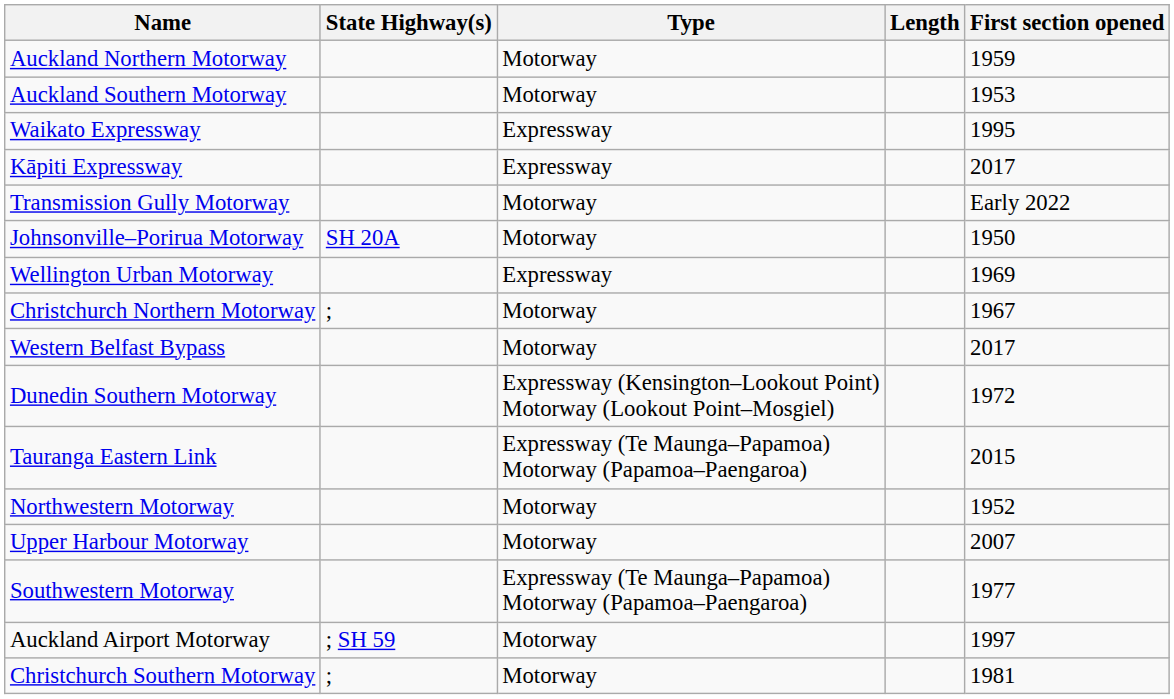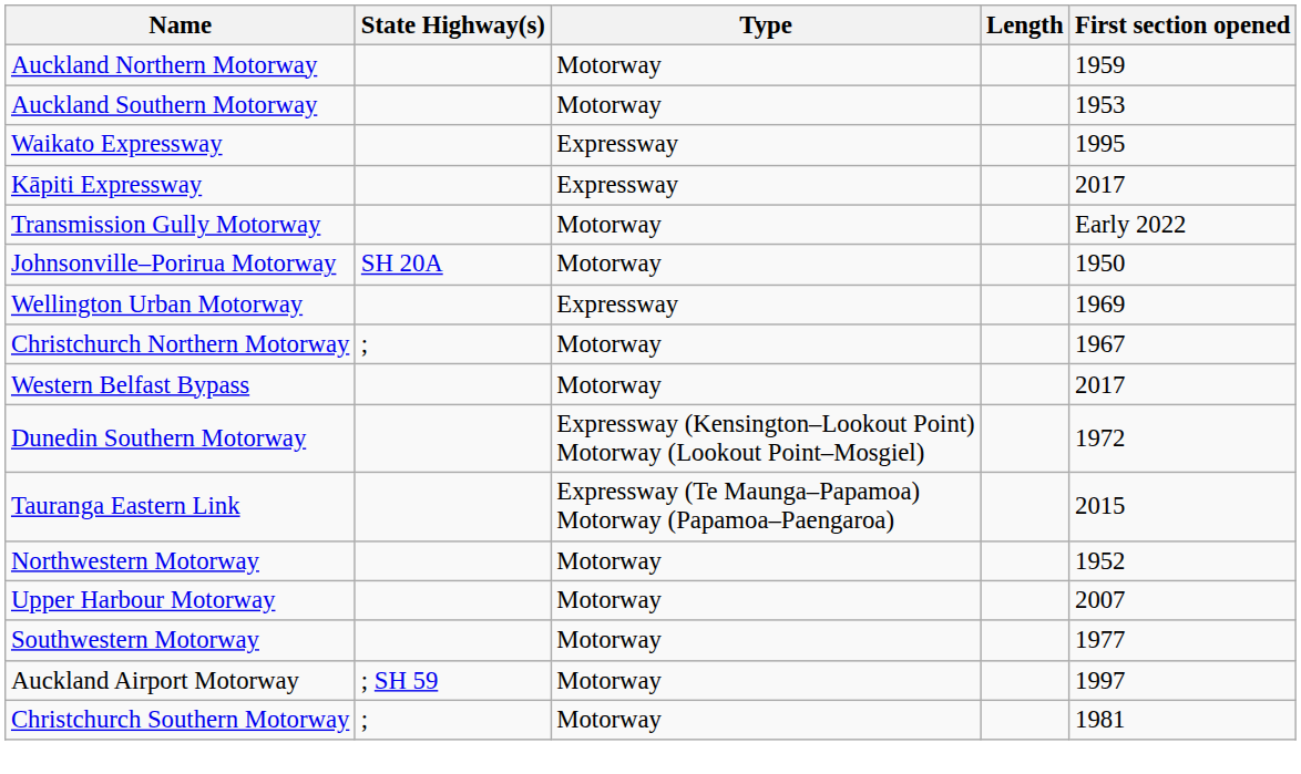Southwestern Motorway | Type: Expressway (Te Maunga–Papamoa) Motorway (Papamoa–Paengaroa) -> Motorway
